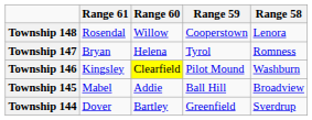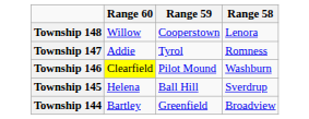- column: Range 61 | Rosendal | Bryan | Kingsley | Mabel | Dover
Township 147 | Range 60: Helena -> Addie
Township 145 | Range 60: Addie -> Helena
Township 145 | Range 58: Broadview -> Sverdrup
Township 144 | Range 58: Sverdrup -> Broadview
